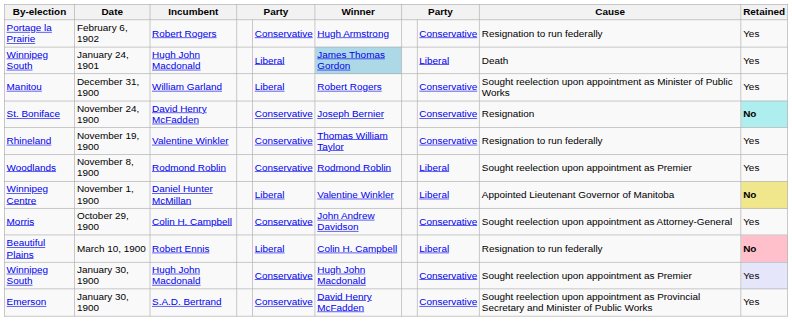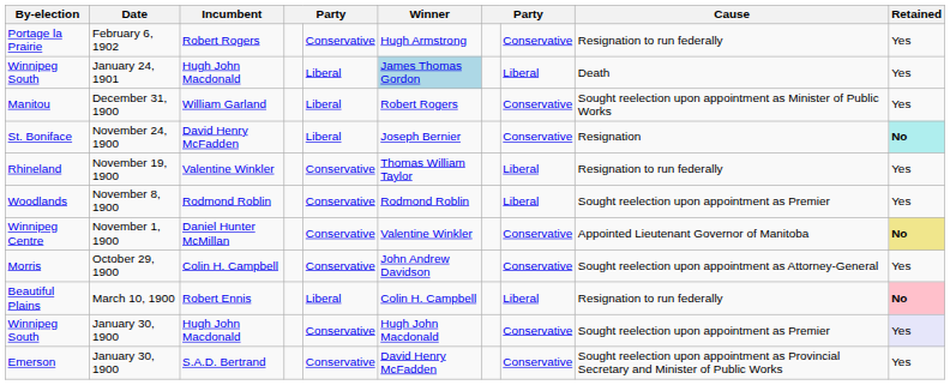St. Boniface | column 5: Conservative -> Liberal
Rhineland | column 8: Conservative -> Liberal
Winnipeg Centre | column 5: Liberal -> Conservative
Winnipeg Centre | column 8: Liberal -> Conservative
